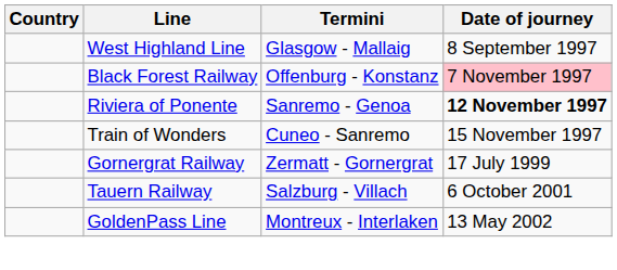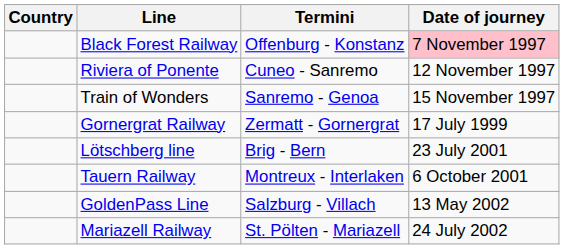- row: West Highland Line | Glasgow - Mallaig | 8 September 1997
Riviera of Ponente | Termini: Sanremo - Genoa -> Cuneo - Sanremo
Riviera of Ponente | Date of journey: bold -> normal
Train of Wonders | Termini: Cuneo - Sanremo -> Sanremo - Genoa
+ row: Lötschberg line | Brig - Bern | 23 July 2001
Tauern Railway | Termini: Salzburg - Villach -> Montreux - Interlaken
GoldenPass Line | Termini: Montreux - Interlaken -> Salzburg - Villach
+ row: Mariazell Railway | St. Pölten - Mariazell | 24 July 2002
